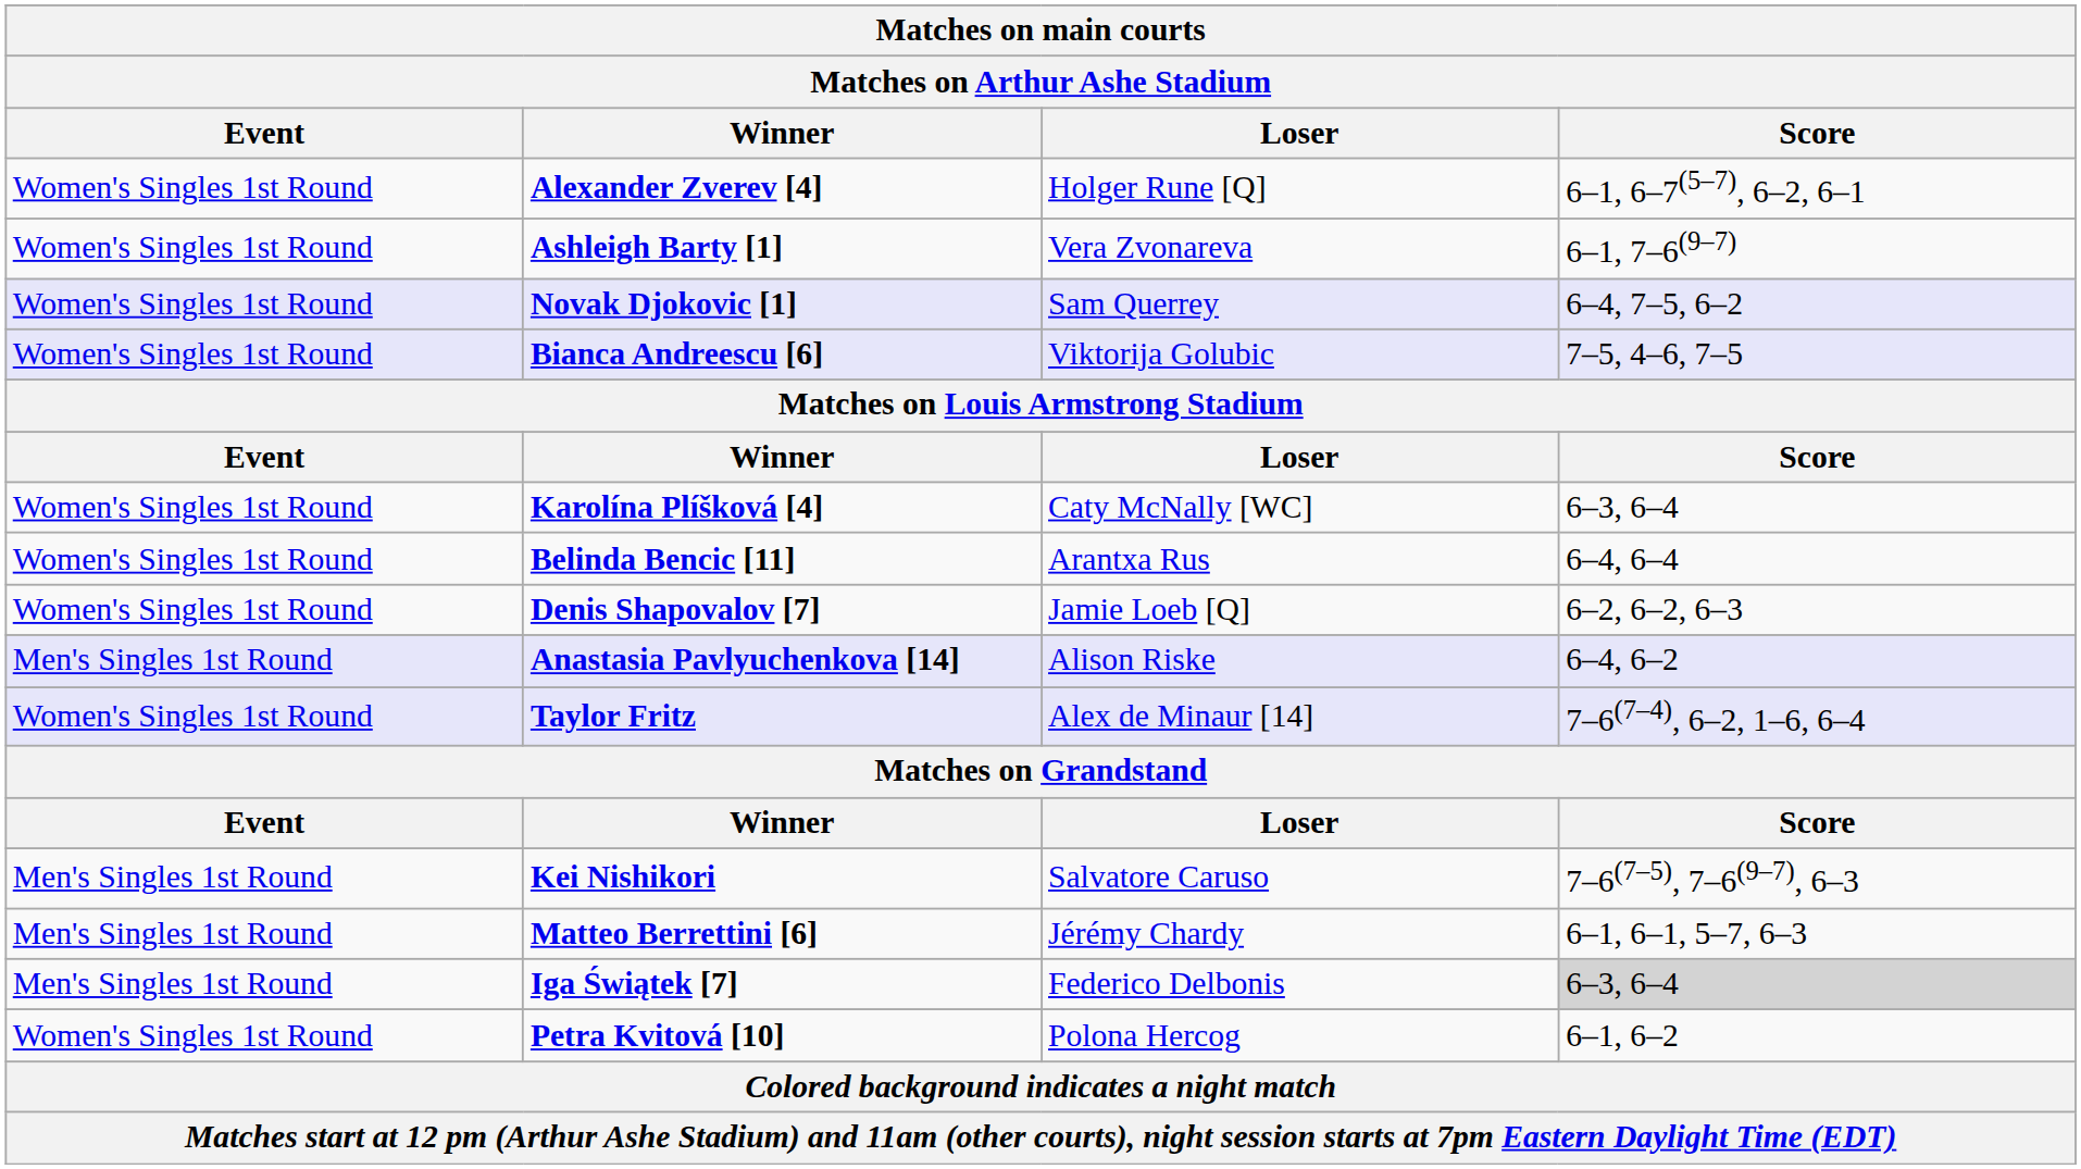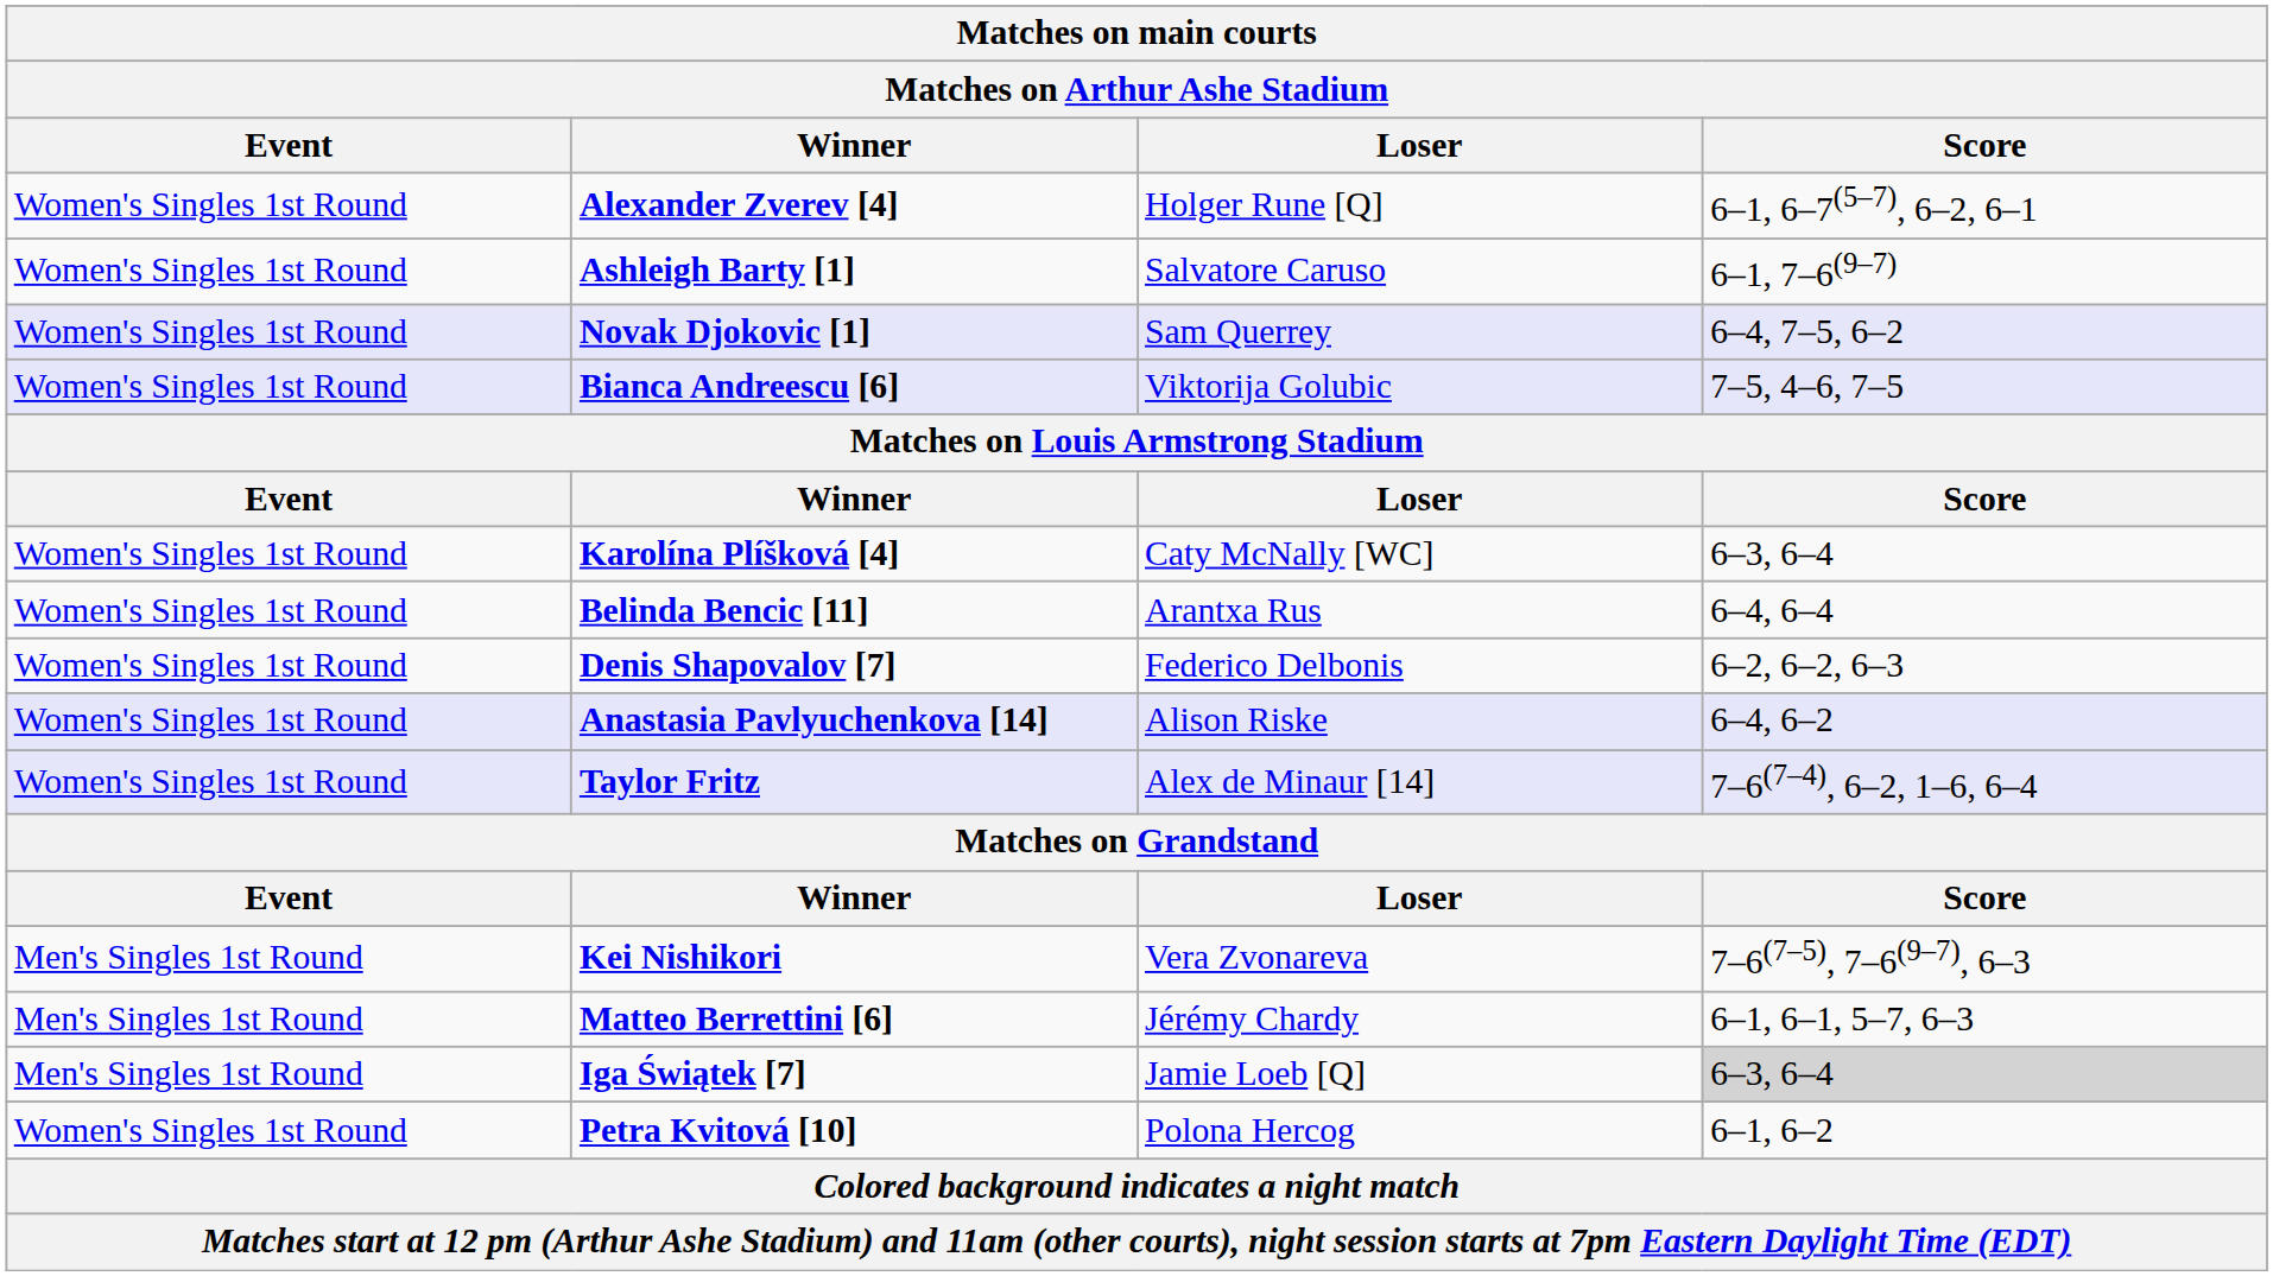Ashleigh Barty [1] | Loser: Vera Zvonareva -> Salvatore Caruso
Denis Shapovalov [7] | Loser: Jamie Loeb [Q] -> Federico Delbonis
Anastasia Pavlyuchenkova [14] | Event: Men's Singles 1st Round -> Women's Singles 1st Round
Kei Nishikori | Loser: Salvatore Caruso -> Vera Zvonareva
Iga Świątek [7] | Loser: Federico Delbonis -> Jamie Loeb [Q]
